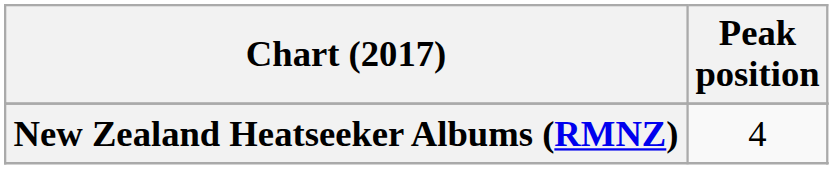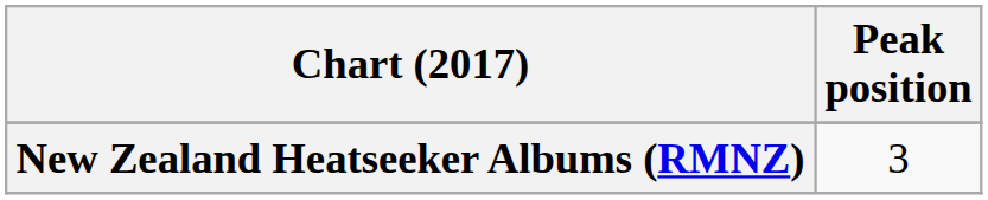New Zealand Heatseeker Albums (RMNZ) | Peak position: 4 -> 3
